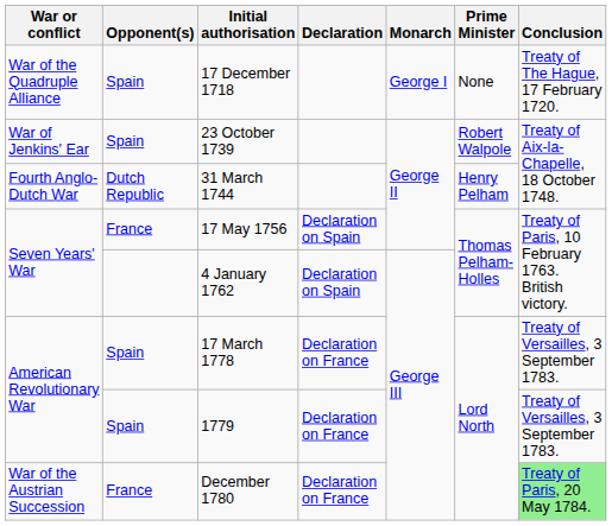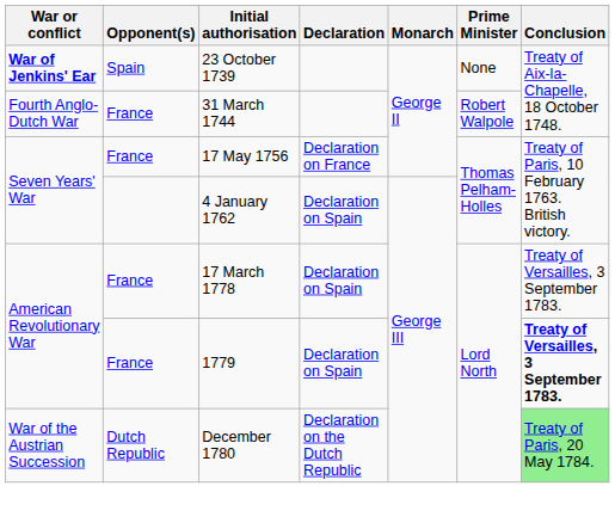- row: War of the Quadruple Alliance | Spain | 17 December 1718 | George I | None | Treaty of The Hague, 17 February 1720.
23 October 1739 | War or conflict: normal -> bold
23 October 1739 | Prime Minister: Robert Walpole -> None
31 March 1744 | Opponent(s): Dutch Republic -> France
31 March 1744 | Prime Minister: Henry Pelham -> Robert Walpole
17 May 1756 | Declaration: Declaration on Spain -> Declaration on France
17 March 1778 | Opponent(s): Spain -> France
17 March 1778 | Declaration: Declaration on France -> Declaration on Spain
1779 | Opponent(s): Spain -> France
1779 | Declaration: Declaration on France -> Declaration on Spain
1779 | Conclusion: normal -> bold
December 1780 | Opponent(s): France -> Dutch Republic
December 1780 | Declaration: Declaration on France -> Declaration on the Dutch Republic
